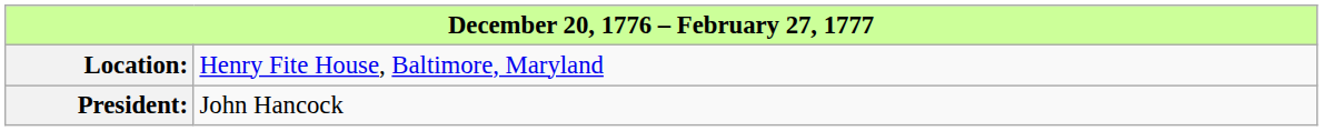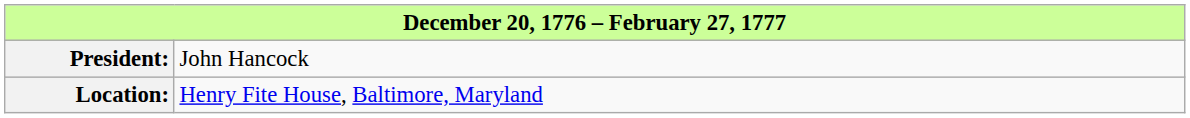rows swapped: Location: <-> President:
